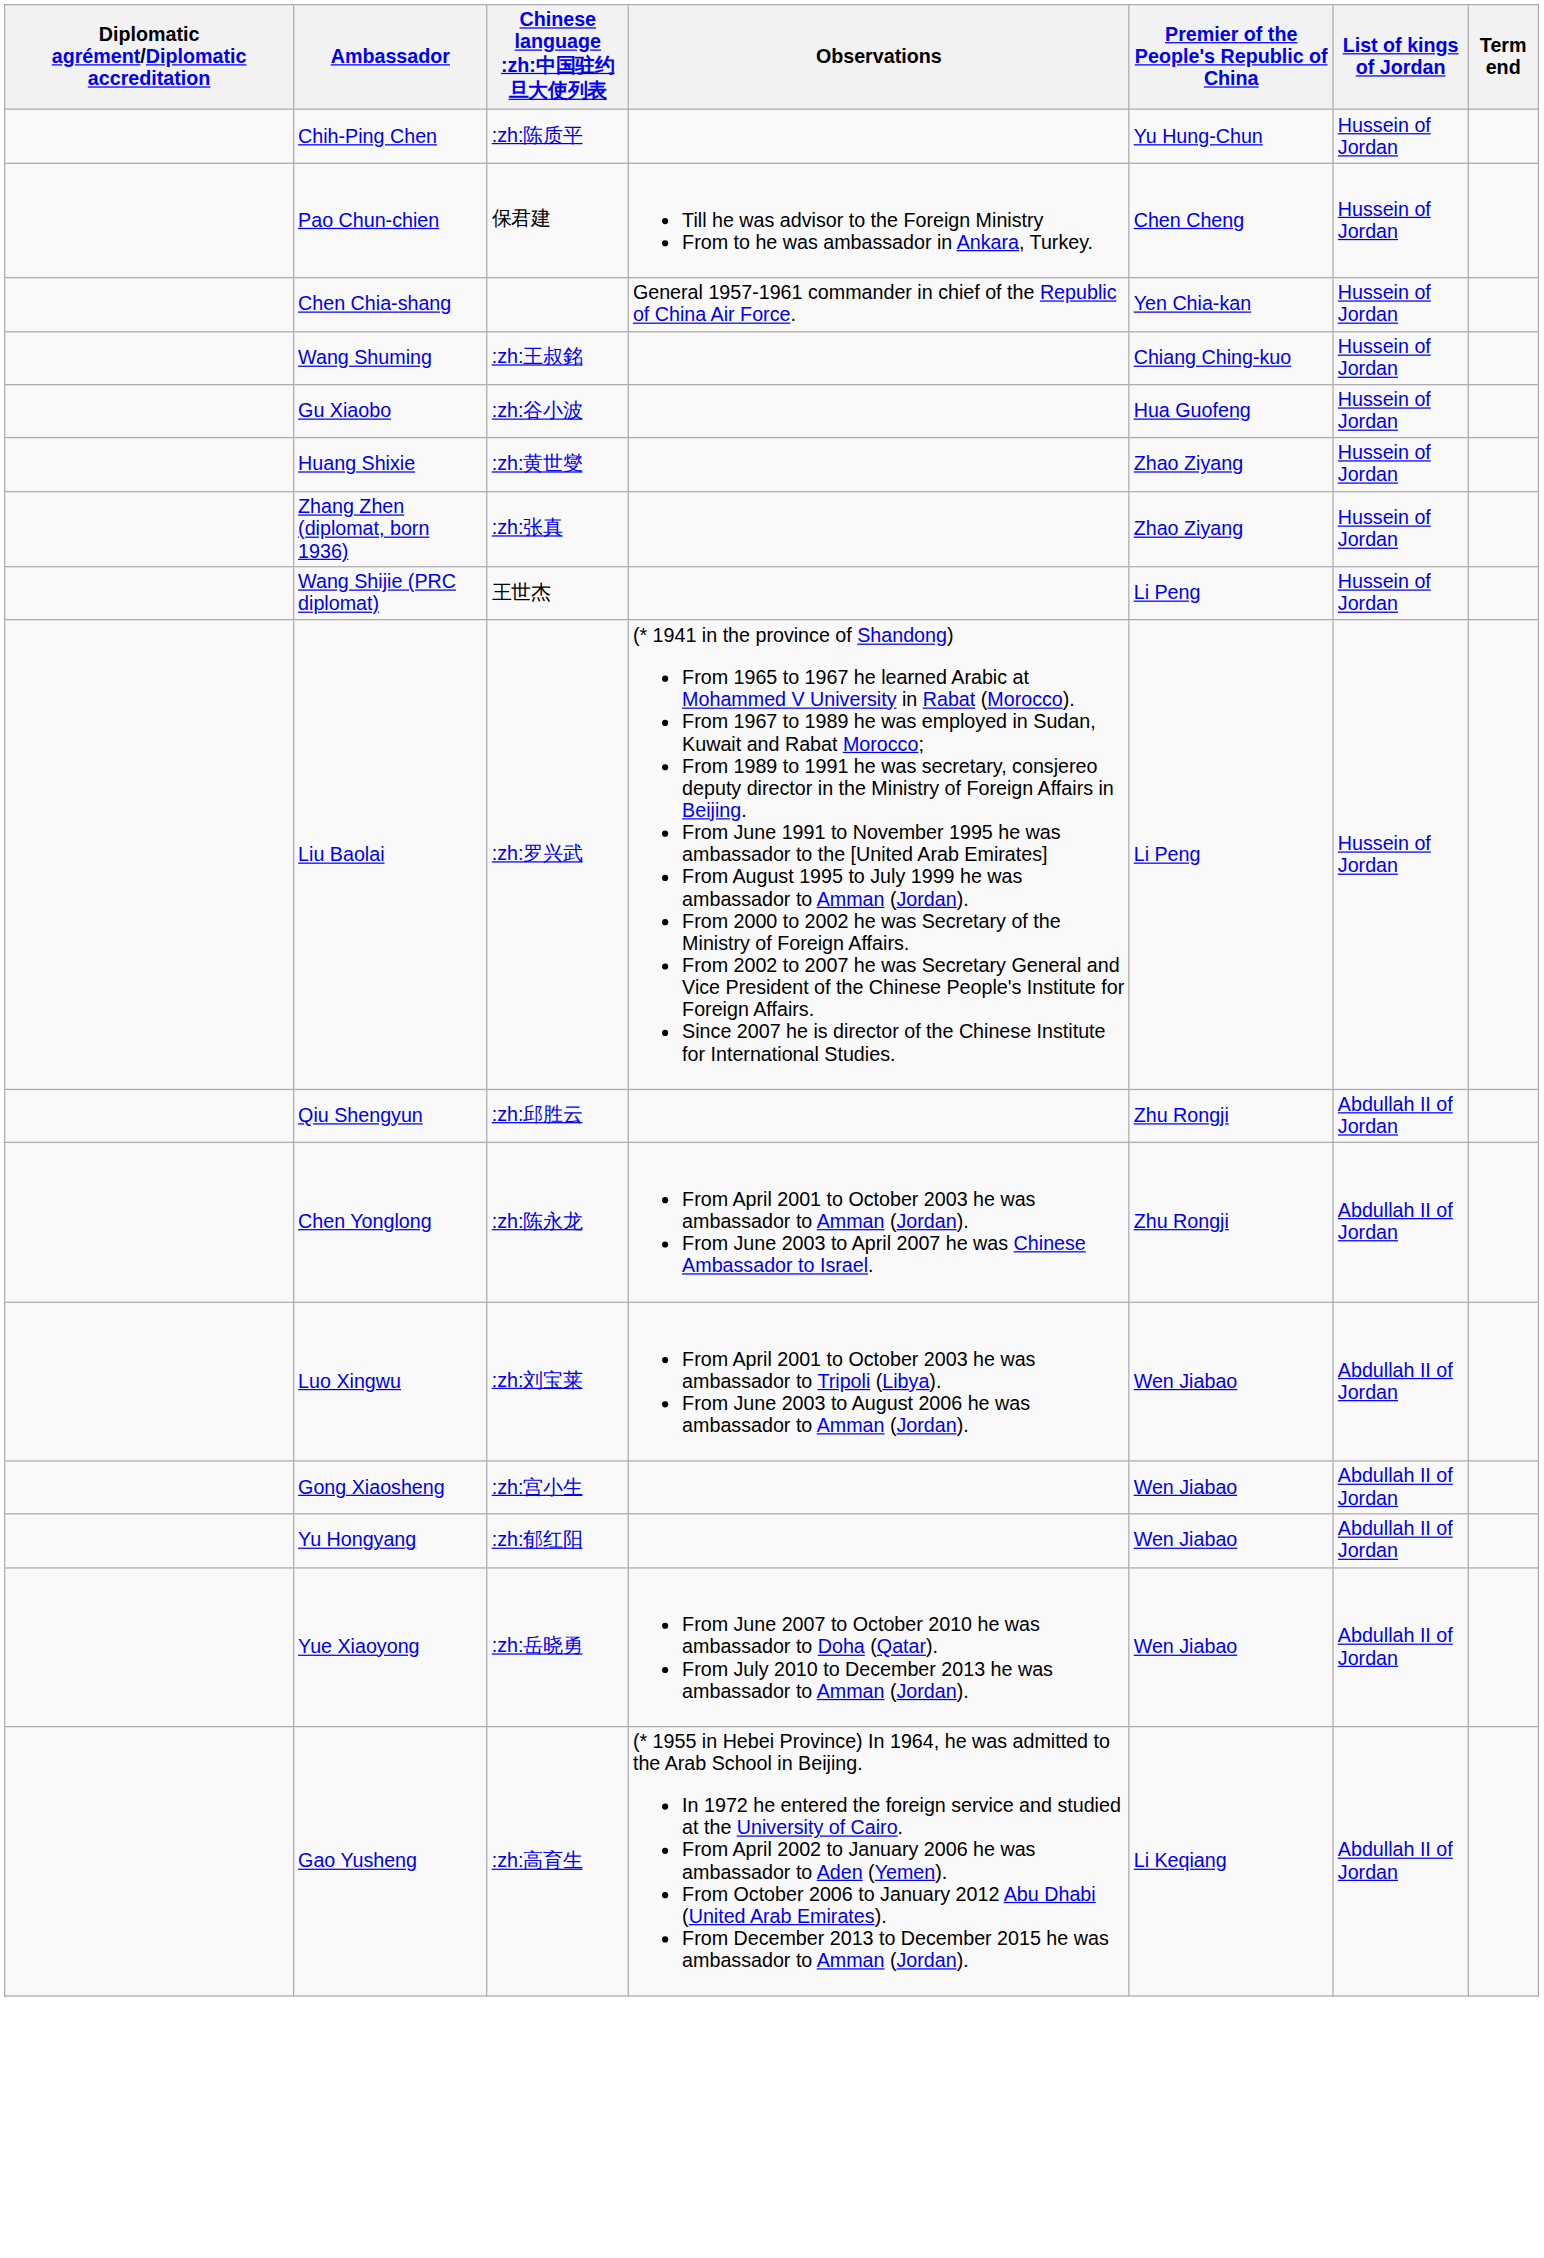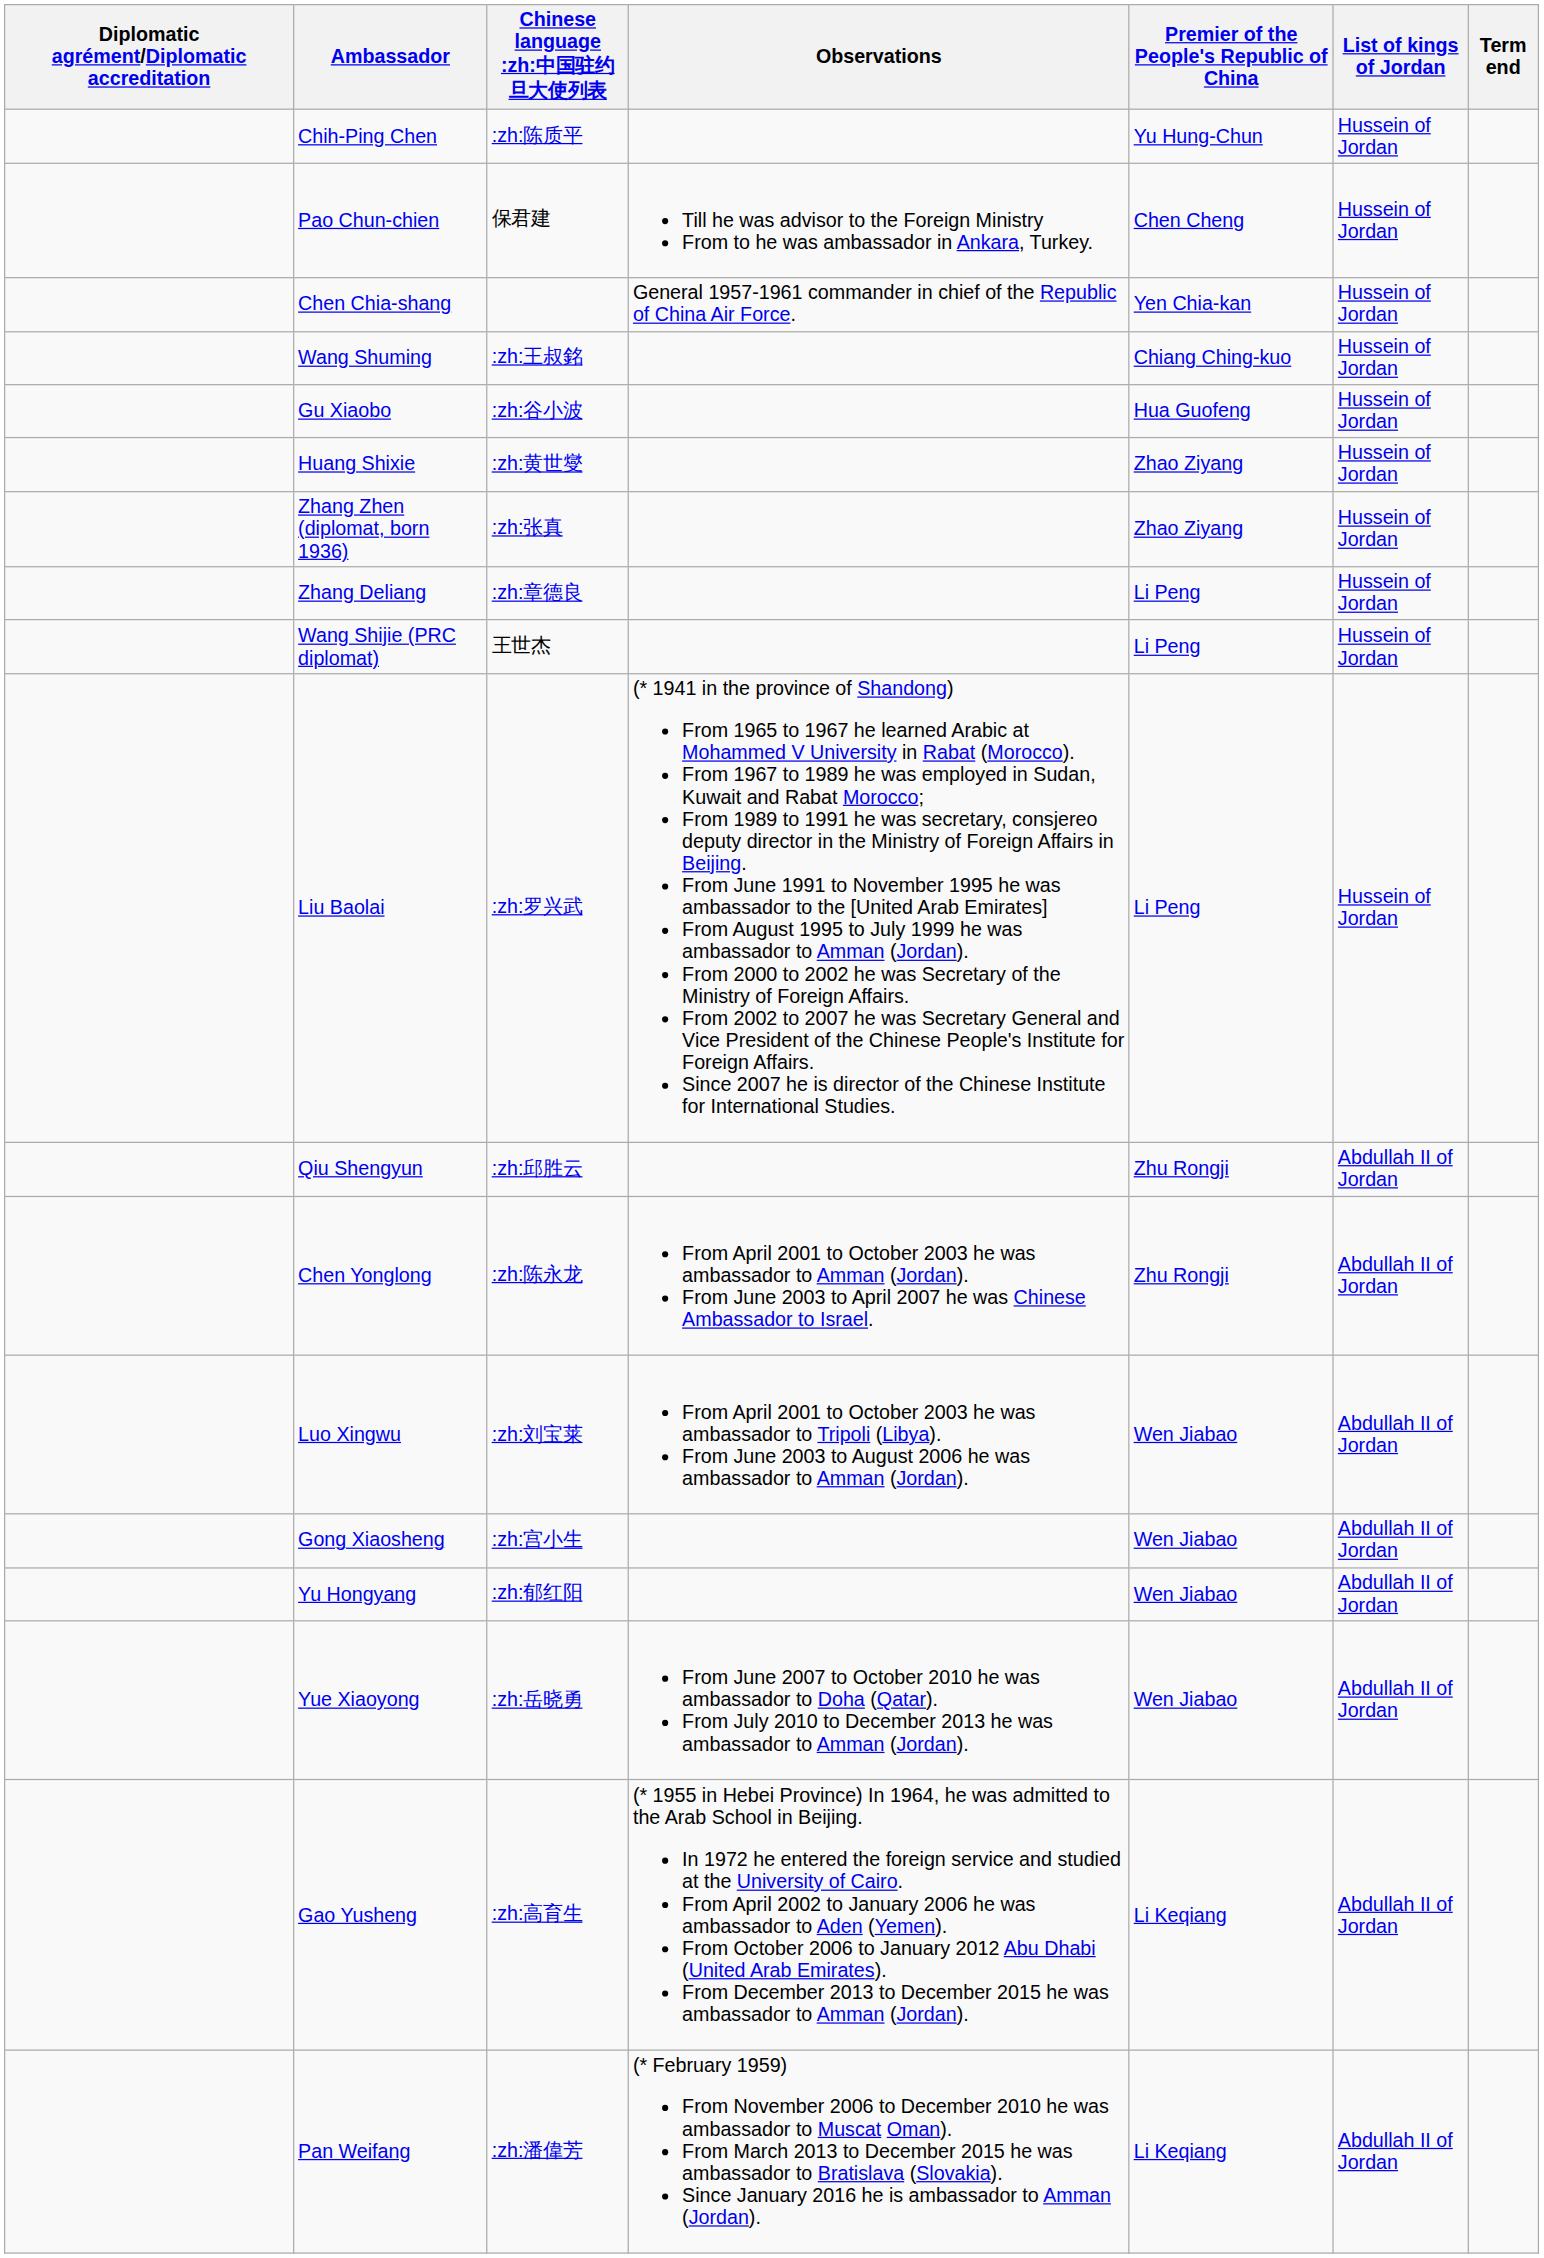+ row: Zhang Deliang | :zh:章德良 | Li Peng | Hussein of Jordan
+ row: Pan Weifang | :zh:潘偉芳 | (* February 1959) From November 2006 to December 2010 he was ambassador to Muscat Oman). From March 2013 to December 2015 he was ambassador to Bratislava (Slovakia). Since January 2016 he is ambassador to Amman (Jordan). | Li Keqiang | Abdullah II of Jordan
